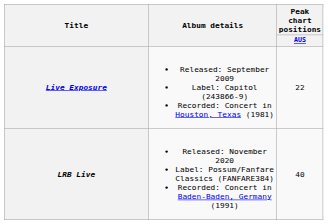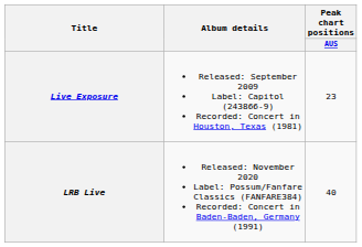Live Exposure | Peak chart positions / AUS: 22 -> 23
